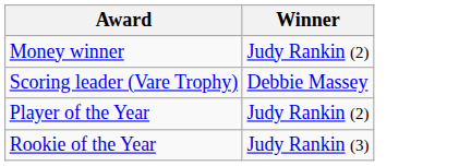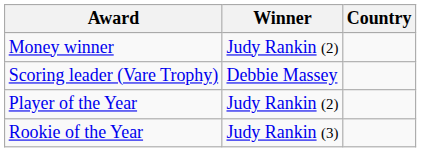+ column: Country
